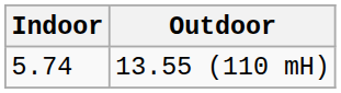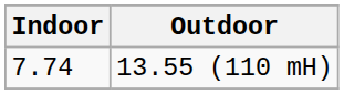13.55 (110 mH) | Indoor: 5.74 -> 7.74
